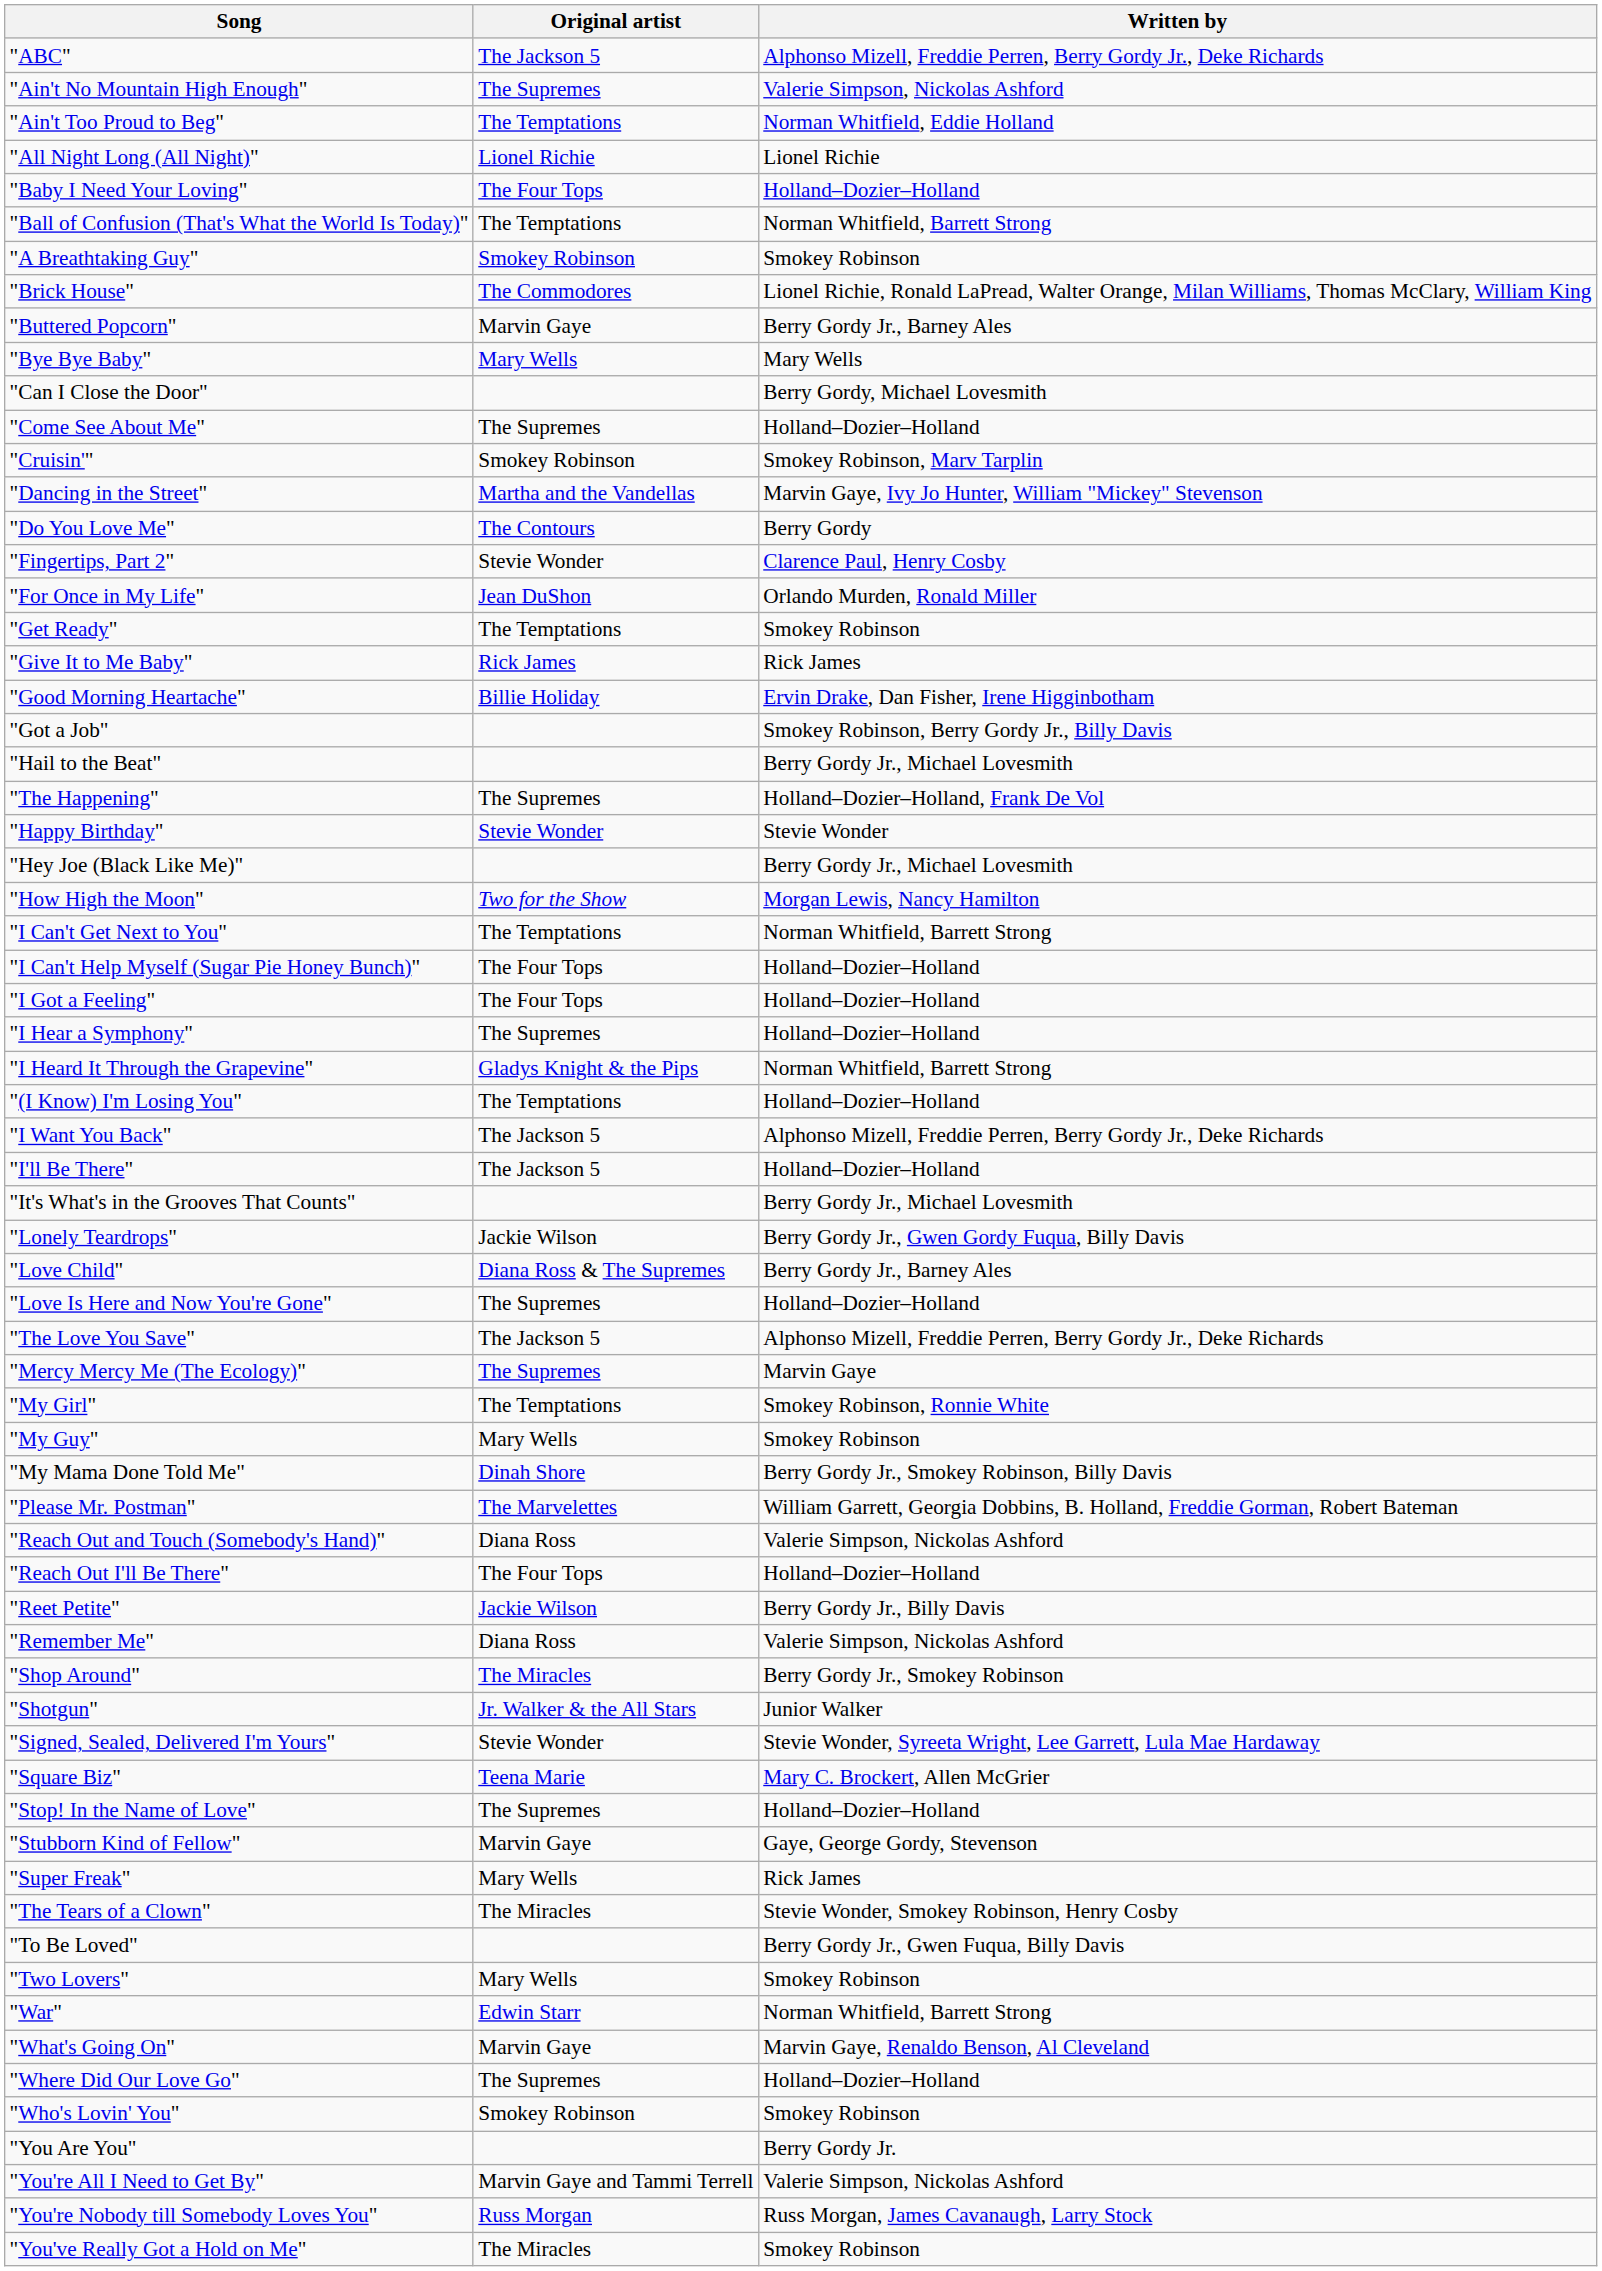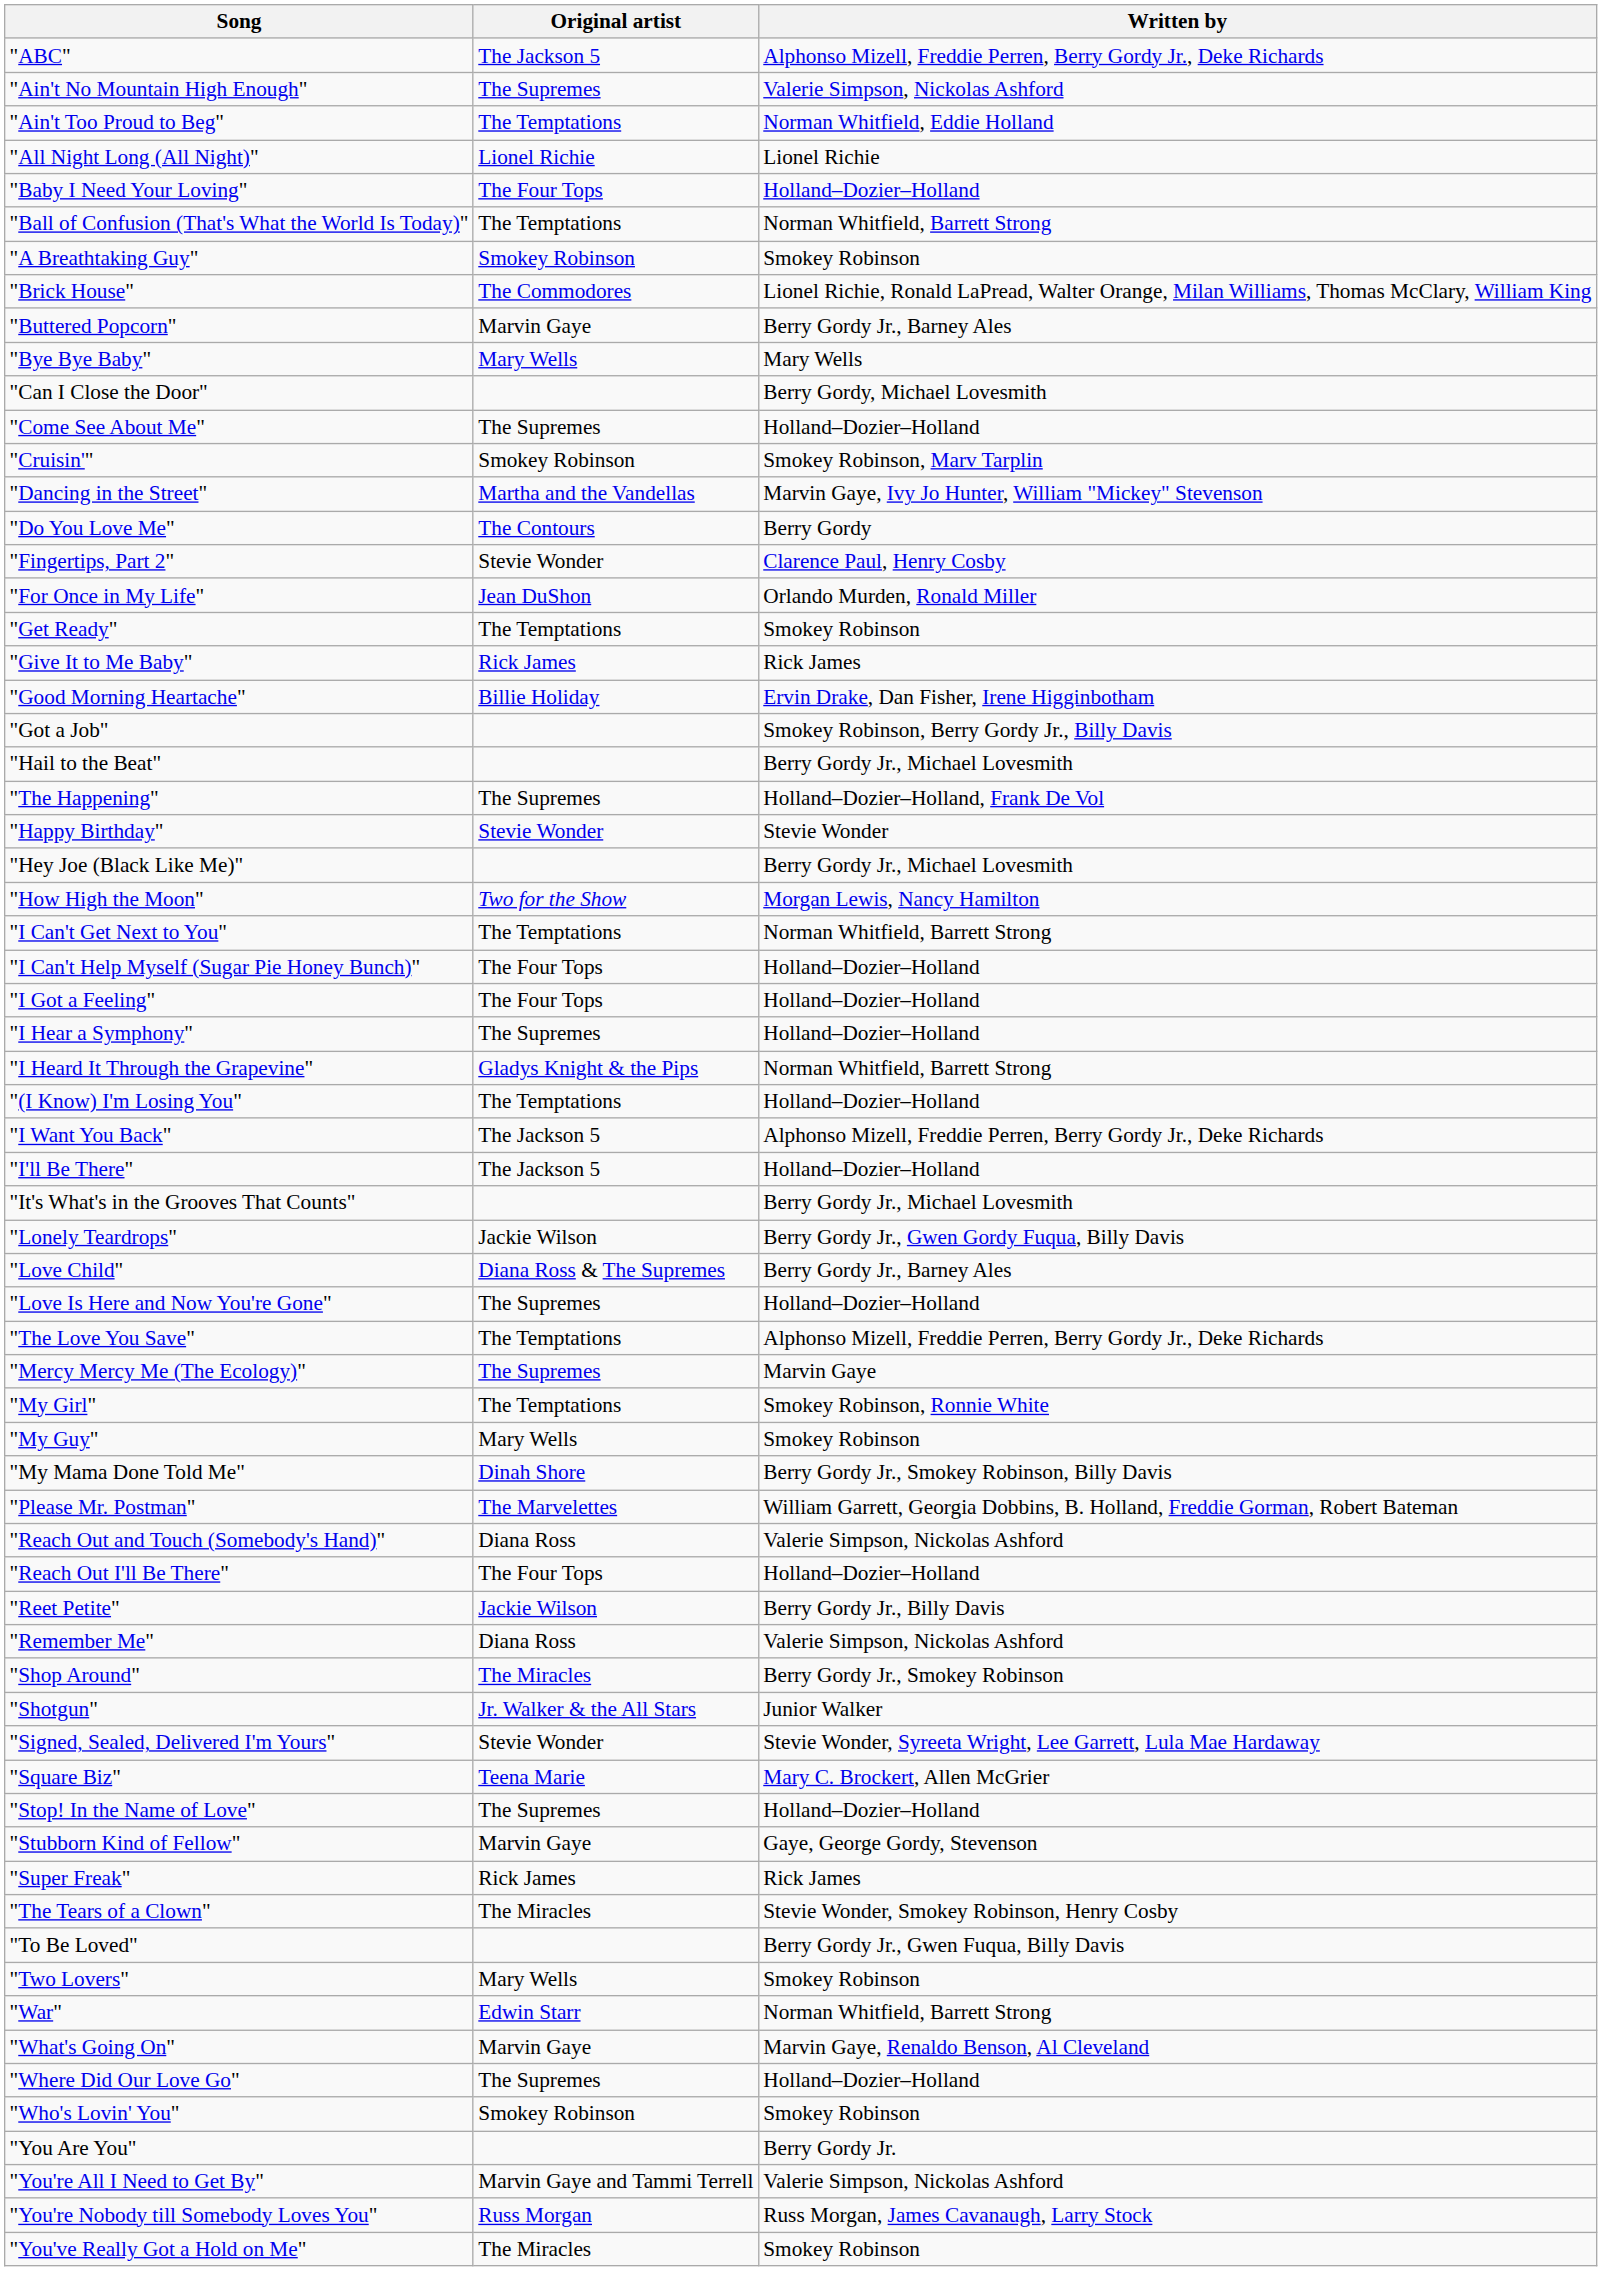"The Love You Save" | Original artist: The Jackson 5 -> The Temptations
"Super Freak" | Original artist: Mary Wells -> Rick James
